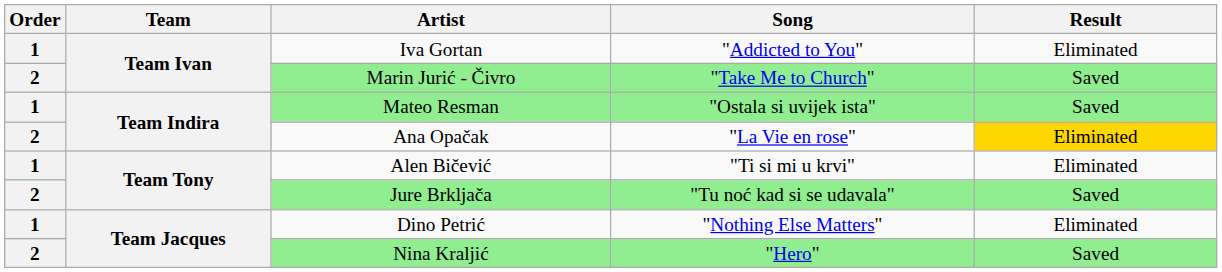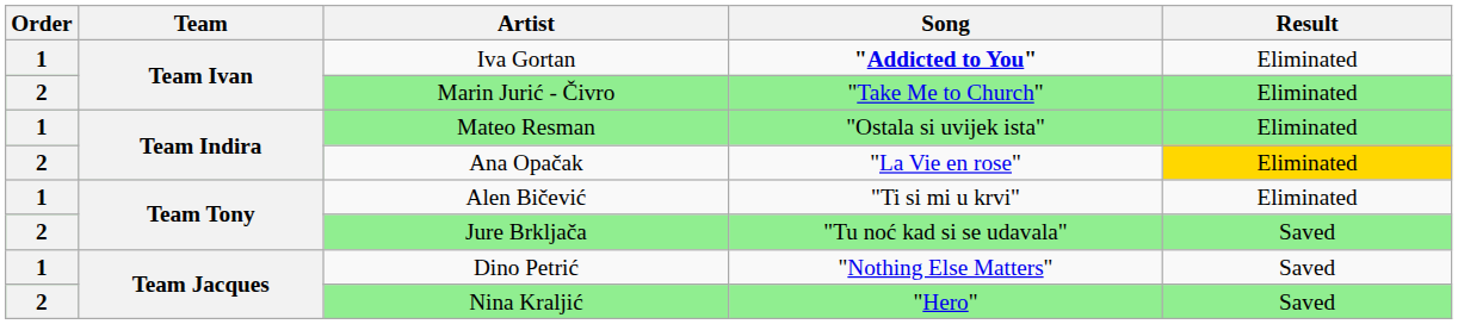Iva Gortan | Song: normal -> bold
Marin Jurić - Čivro | Result: Saved -> Eliminated
Mateo Resman | Result: Saved -> Eliminated
Dino Petrić | Result: Eliminated -> Saved
